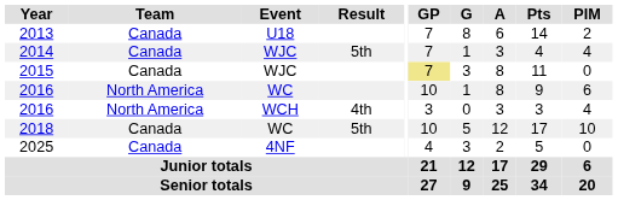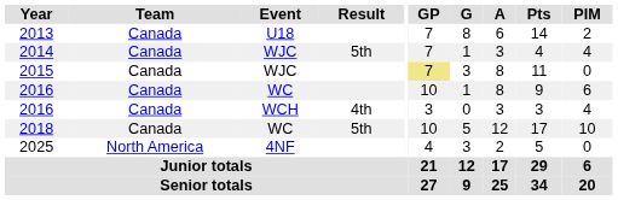2016 / WC | Team: North America -> Canada
2016 / WCH | Team: North America -> Canada
2025 | Team: Canada -> North America
